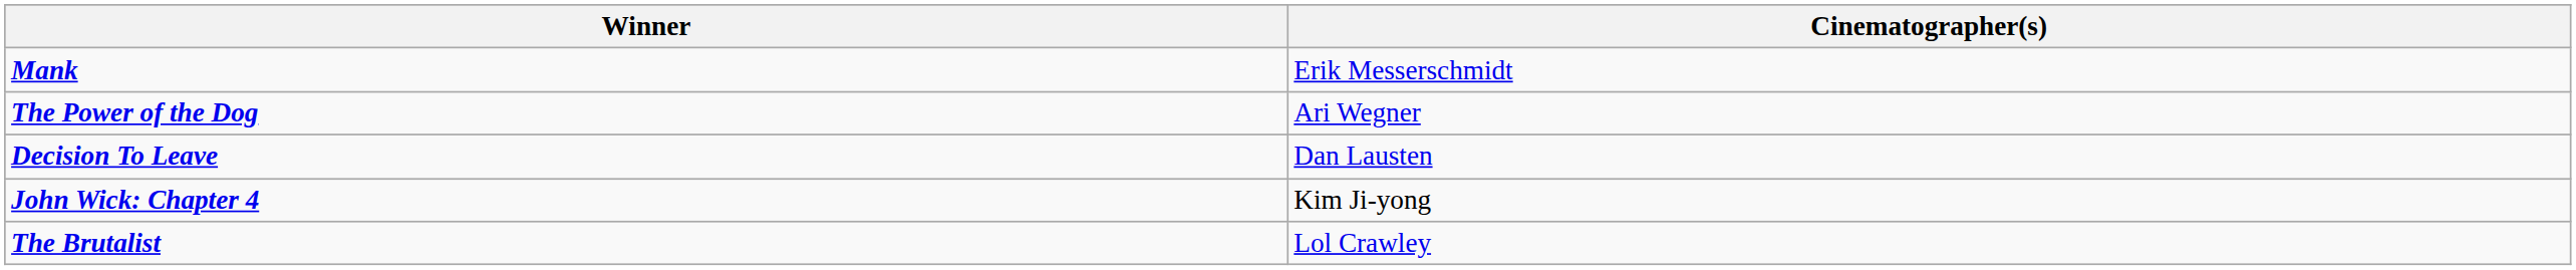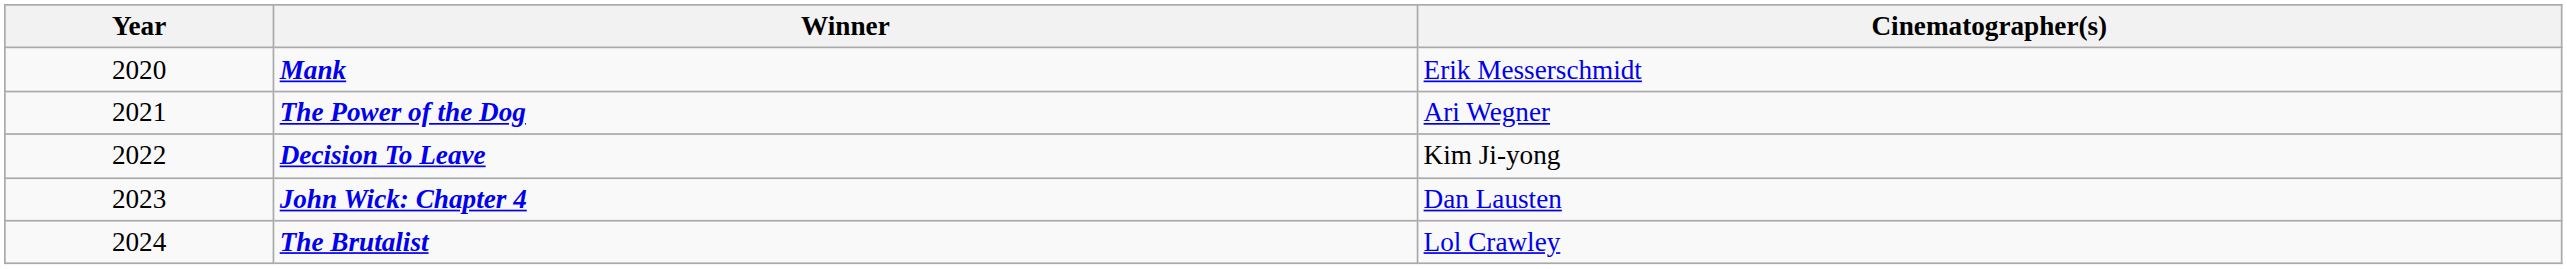+ column: Year | 2020 | 2021 | 2022 | 2023 | 2024
Decision To Leave | Cinematographer(s): Dan Lausten -> Kim Ji-yong
John Wick: Chapter 4 | Cinematographer(s): Kim Ji-yong -> Dan Lausten
